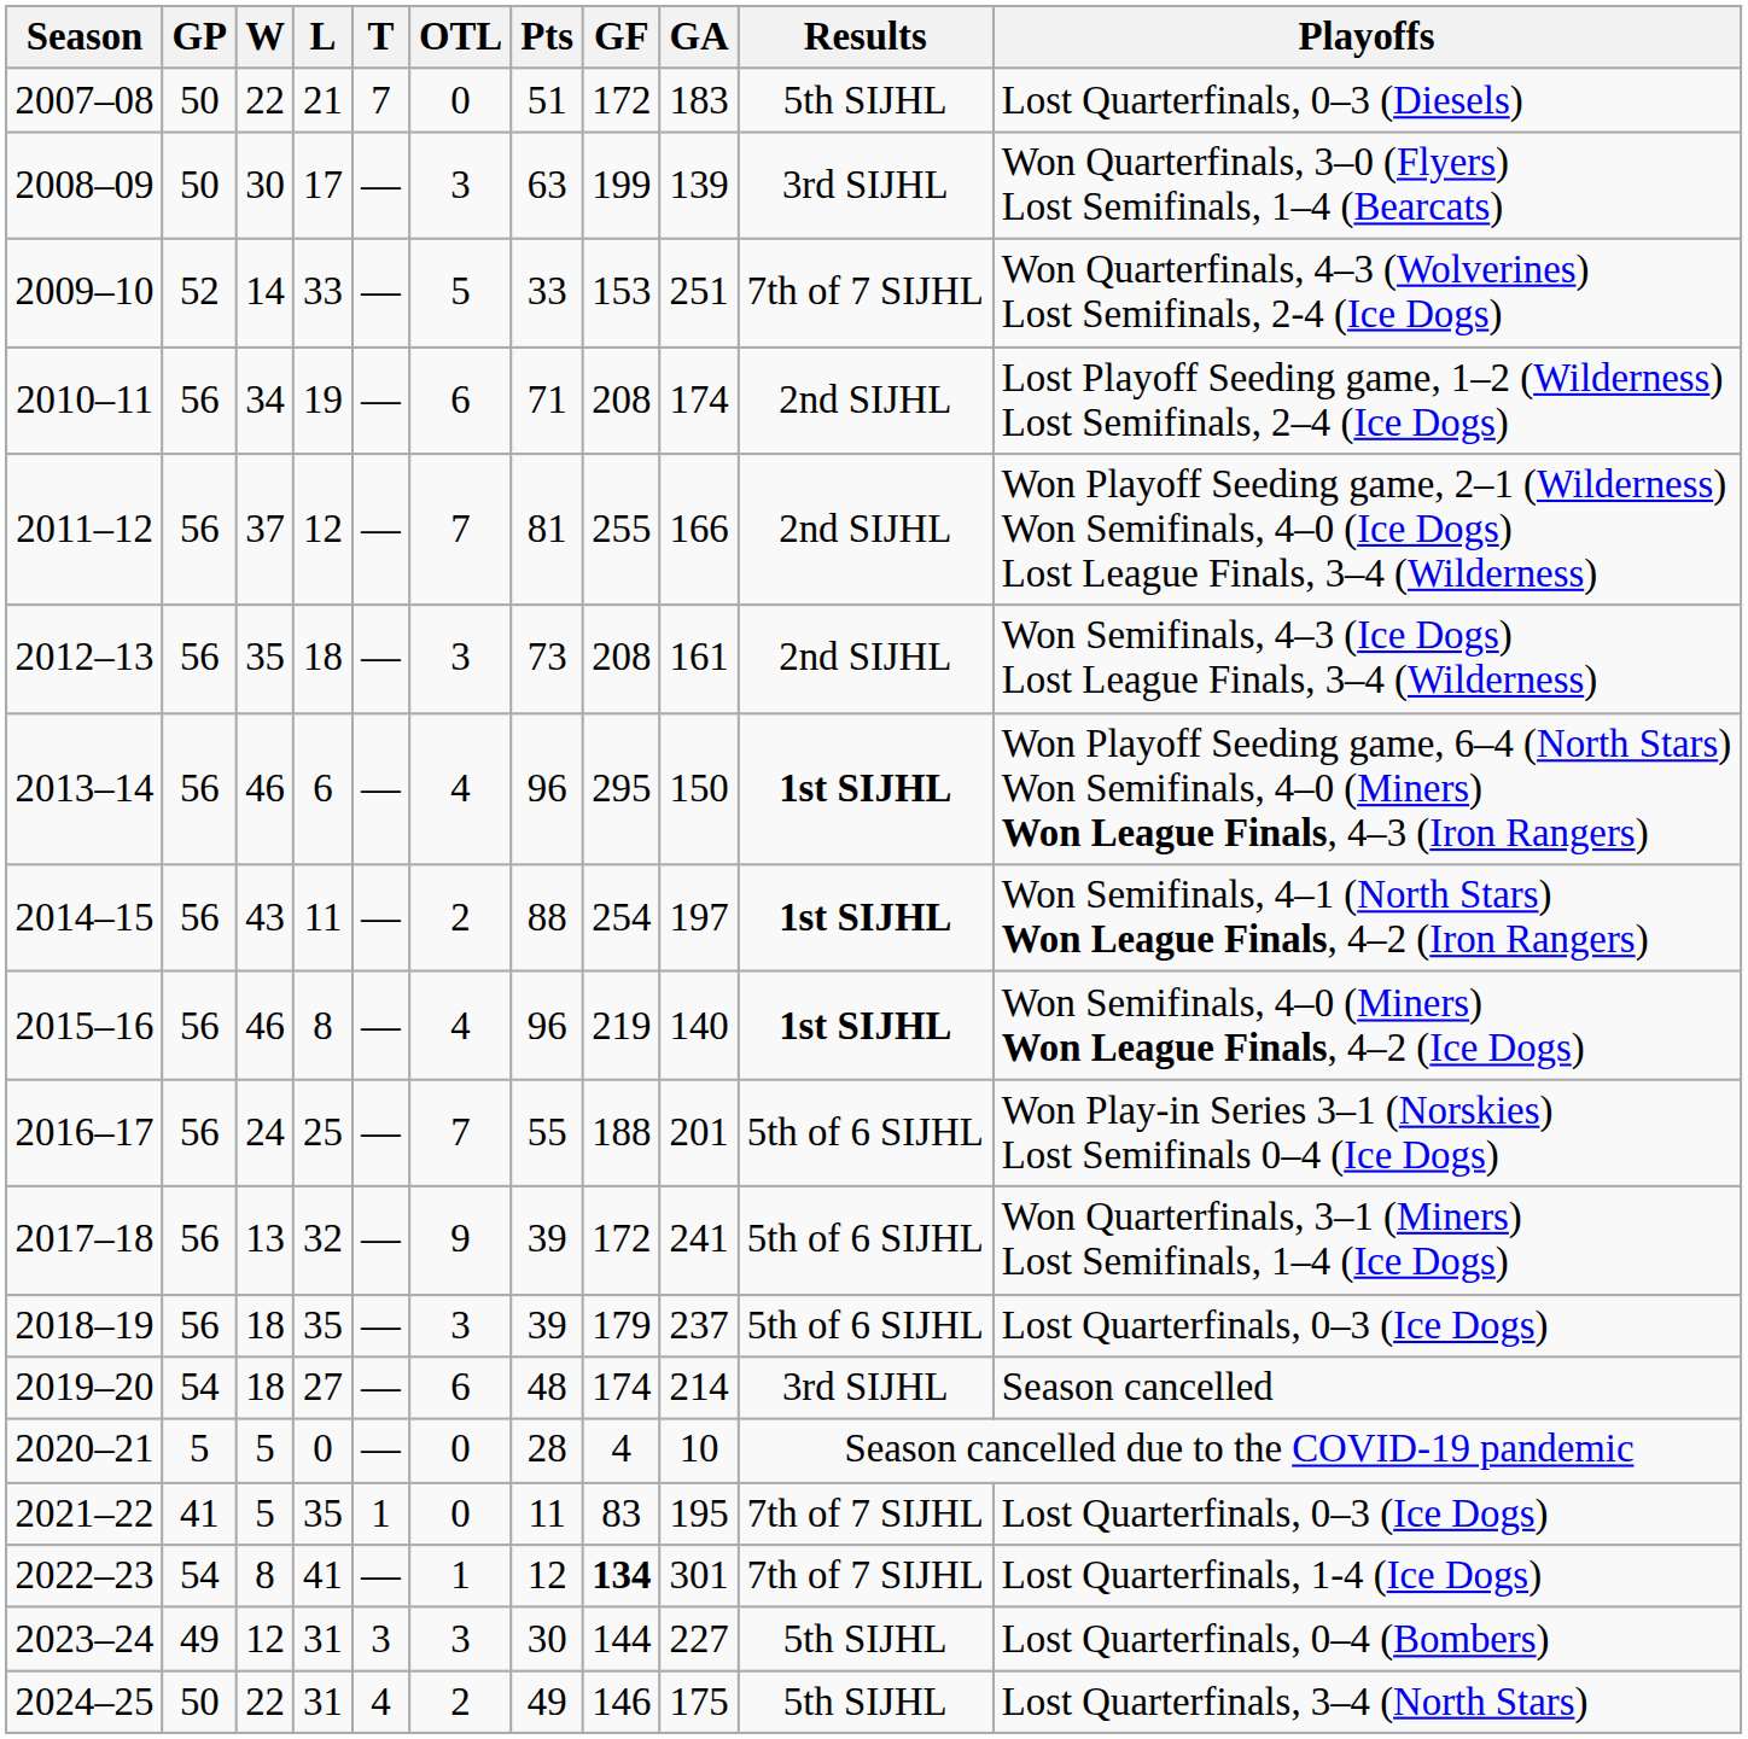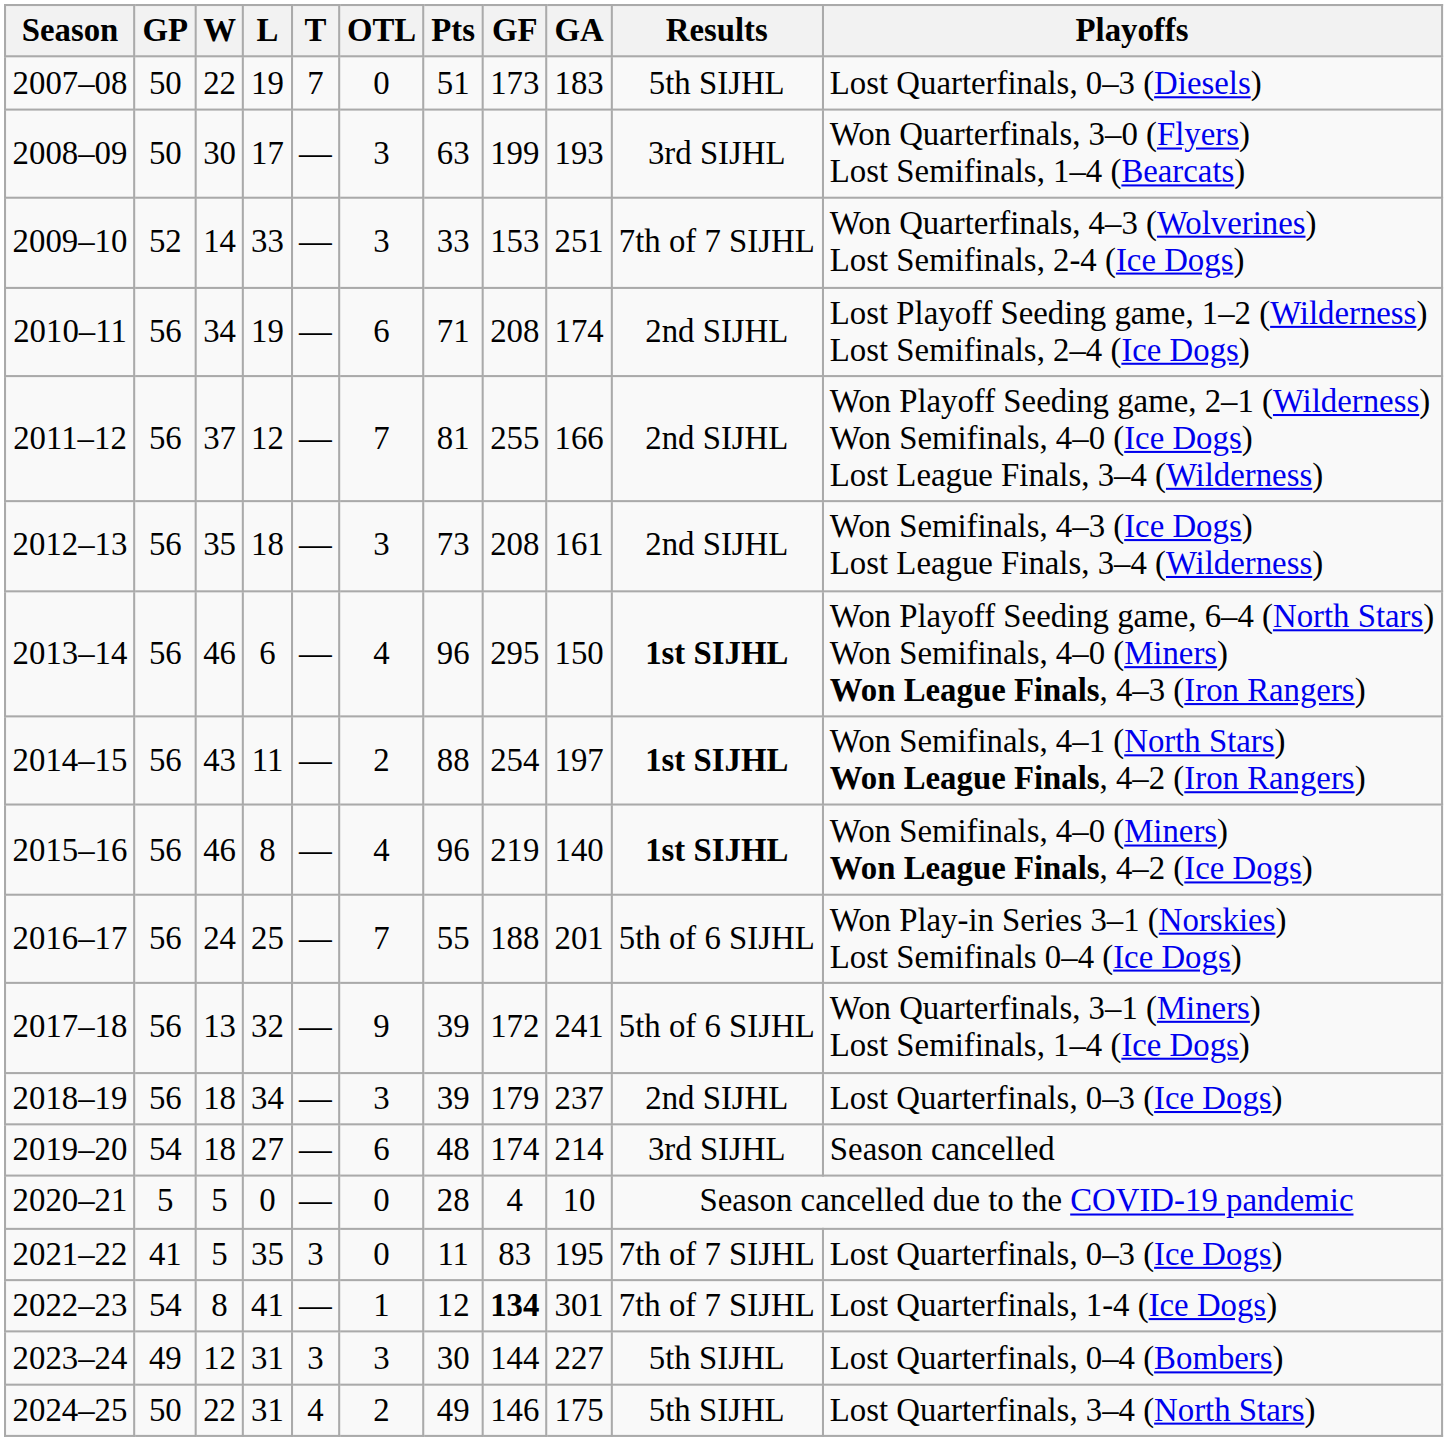2007–08 | L: 21 -> 19
2007–08 | GF: 172 -> 173
2008–09 | GA: 139 -> 193
2009–10 | OTL: 5 -> 3
2018–19 | L: 35 -> 34
2018–19 | Results: 5th of 6 SIJHL -> 2nd SIJHL
2021–22 | T: 1 -> 3
